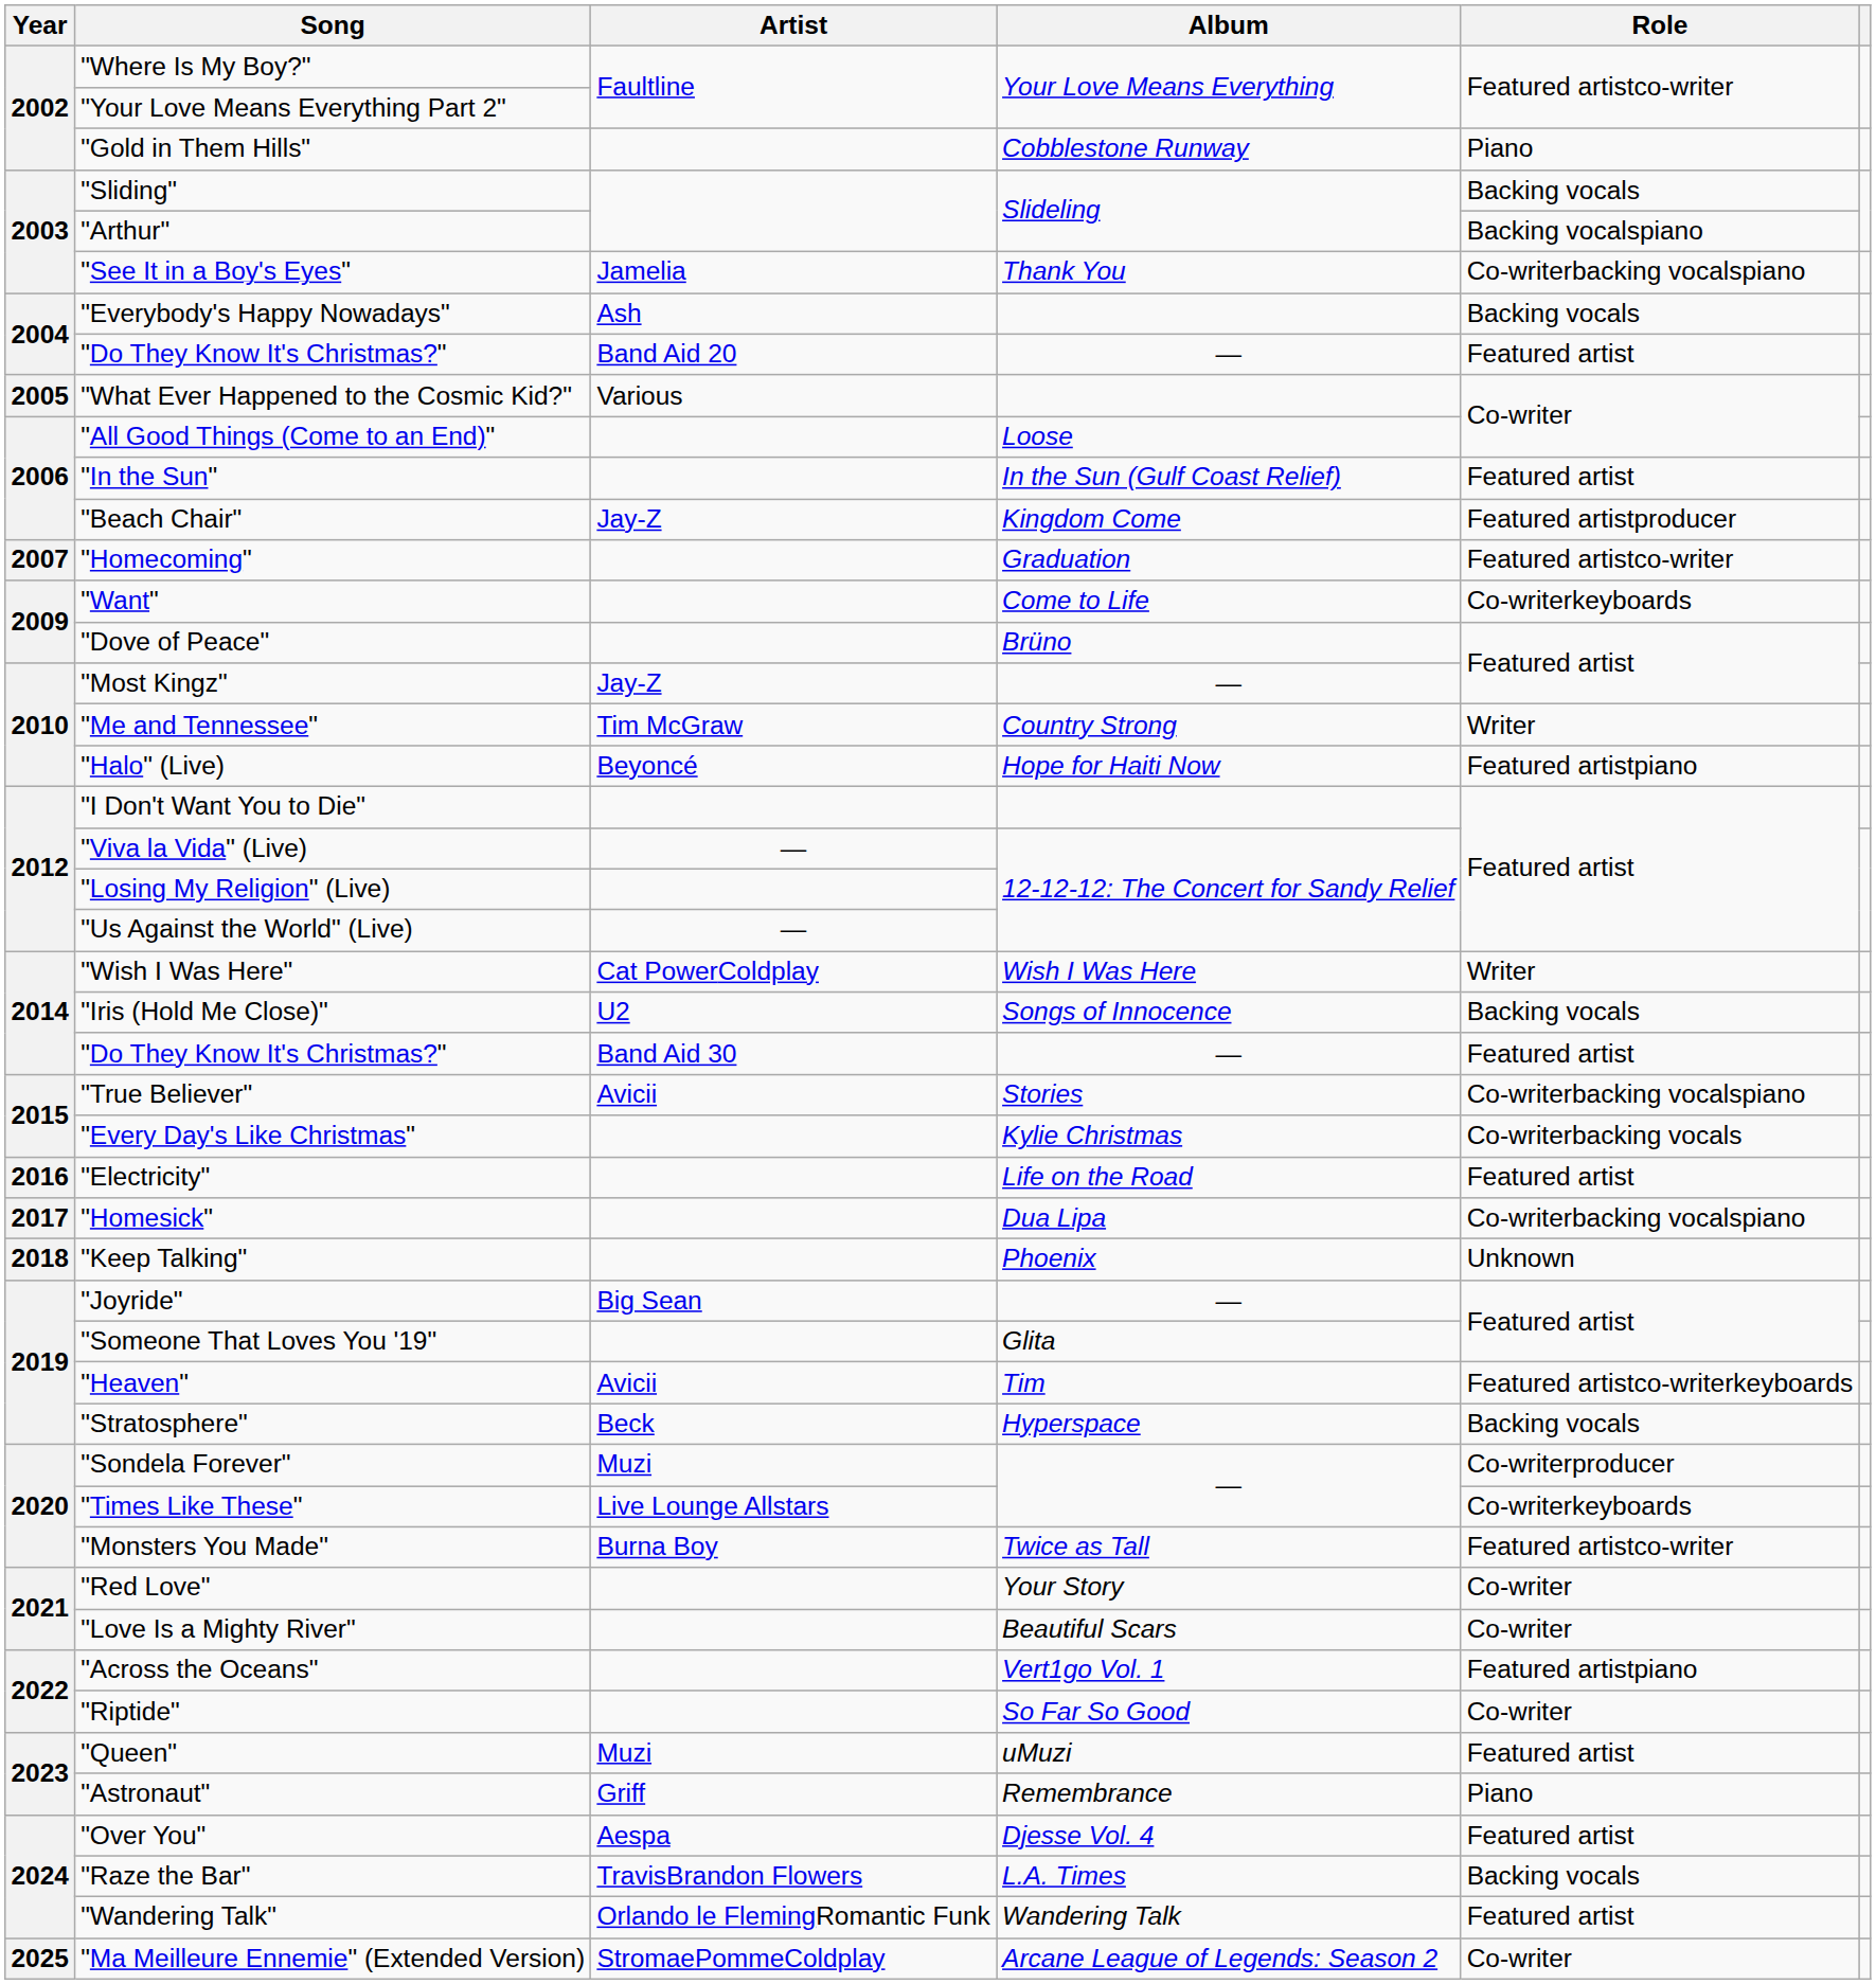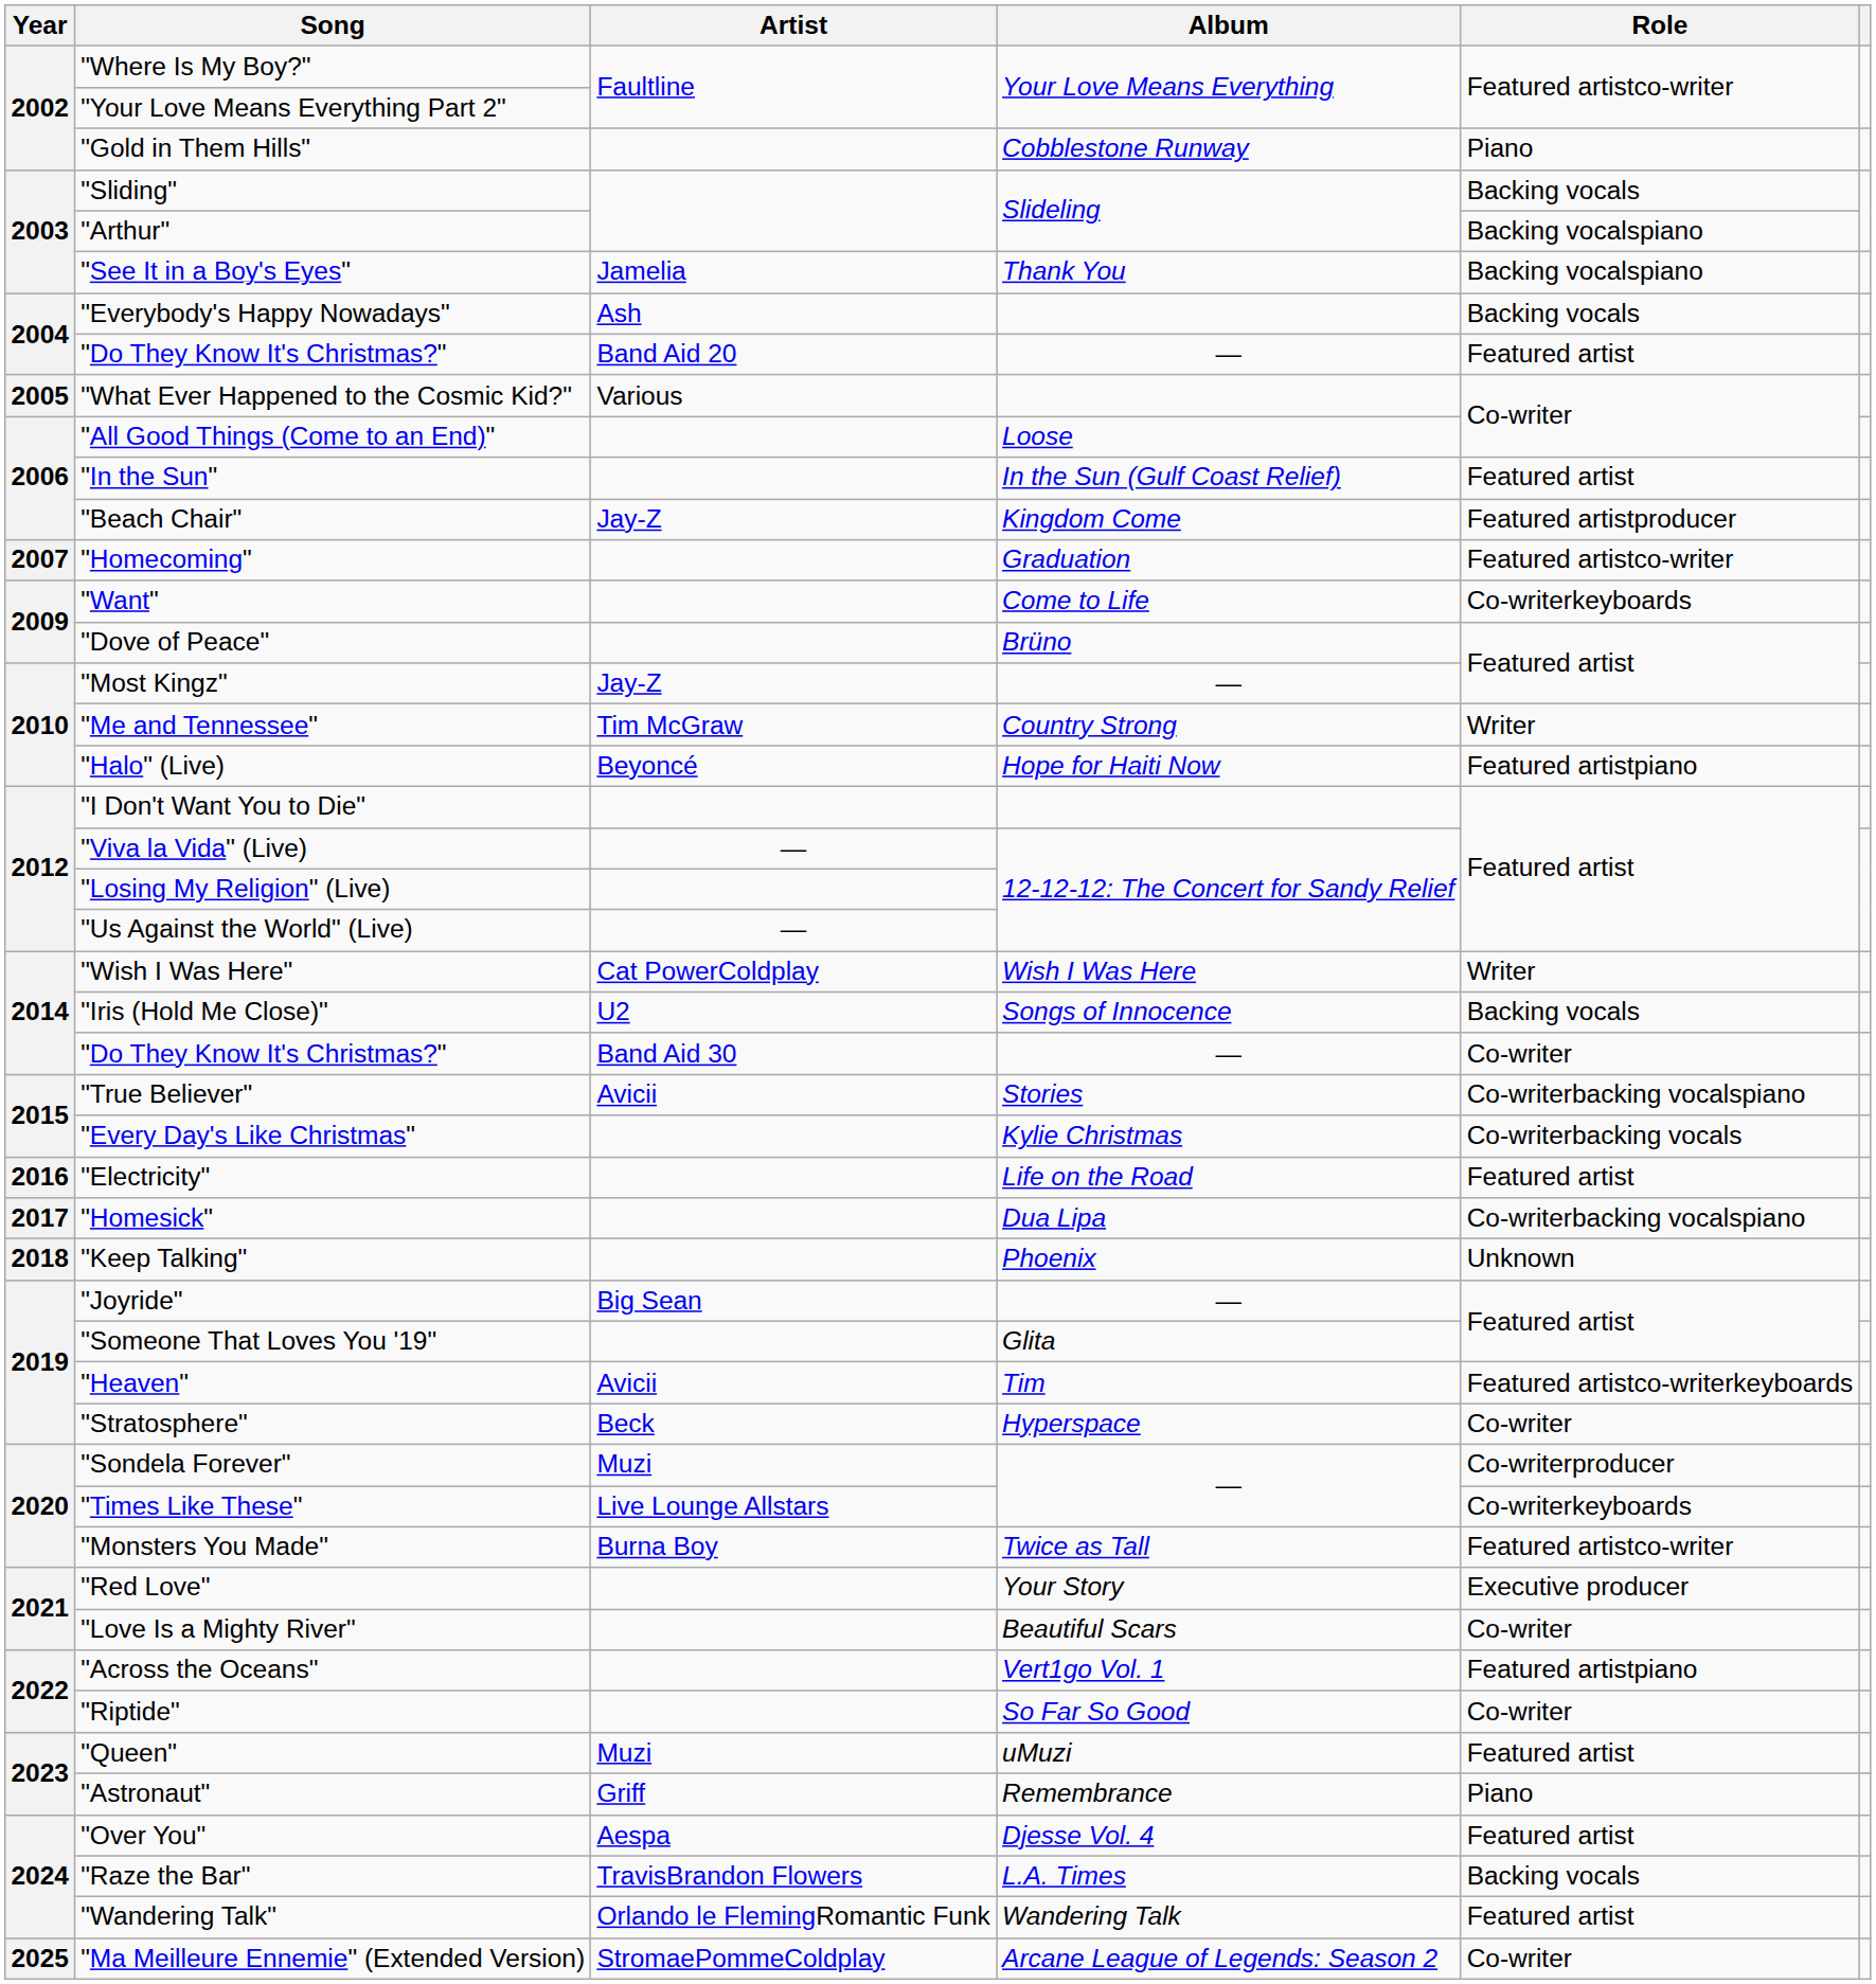"See It in a Boy's Eyes" | Role: Co-writerbacking vocalspiano -> Backing vocalspiano
"Do They Know It's Christmas?" / Band Aid 30 | Role: Featured artist -> Co-writer
"Stratosphere" | Role: Backing vocals -> Co-writer
"Red Love" | Role: Co-writer -> Executive producer
